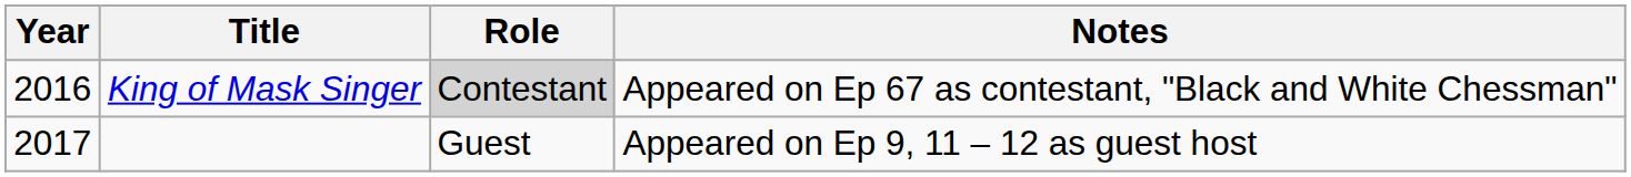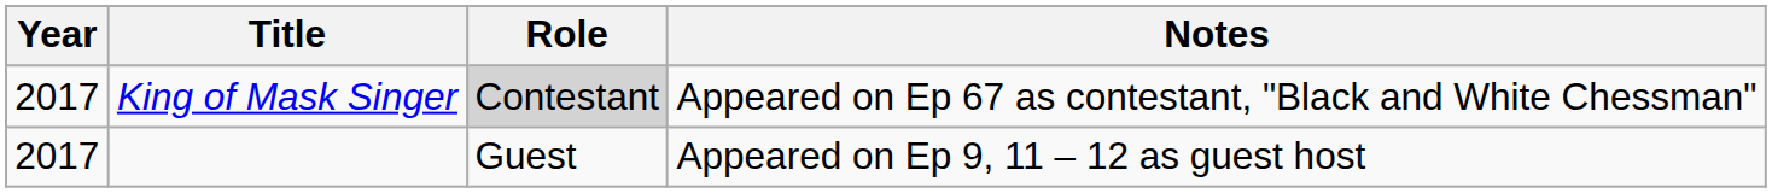King of Mask Singer | Year: 2016 -> 2017
